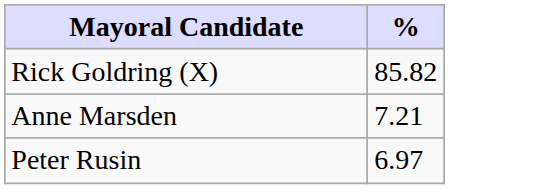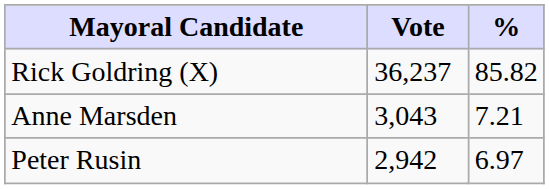+ column: Vote | 36,237 | 3,043 | 2,942
